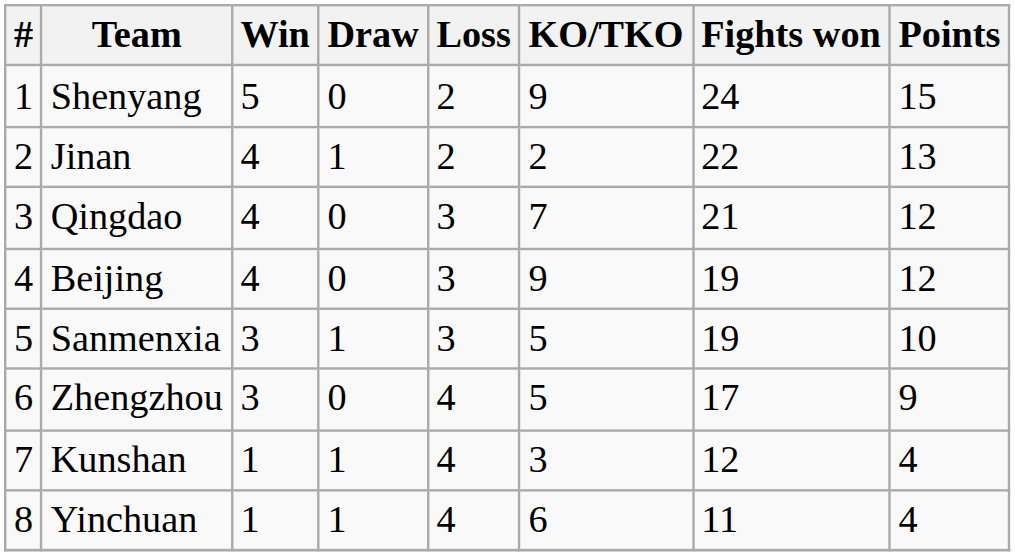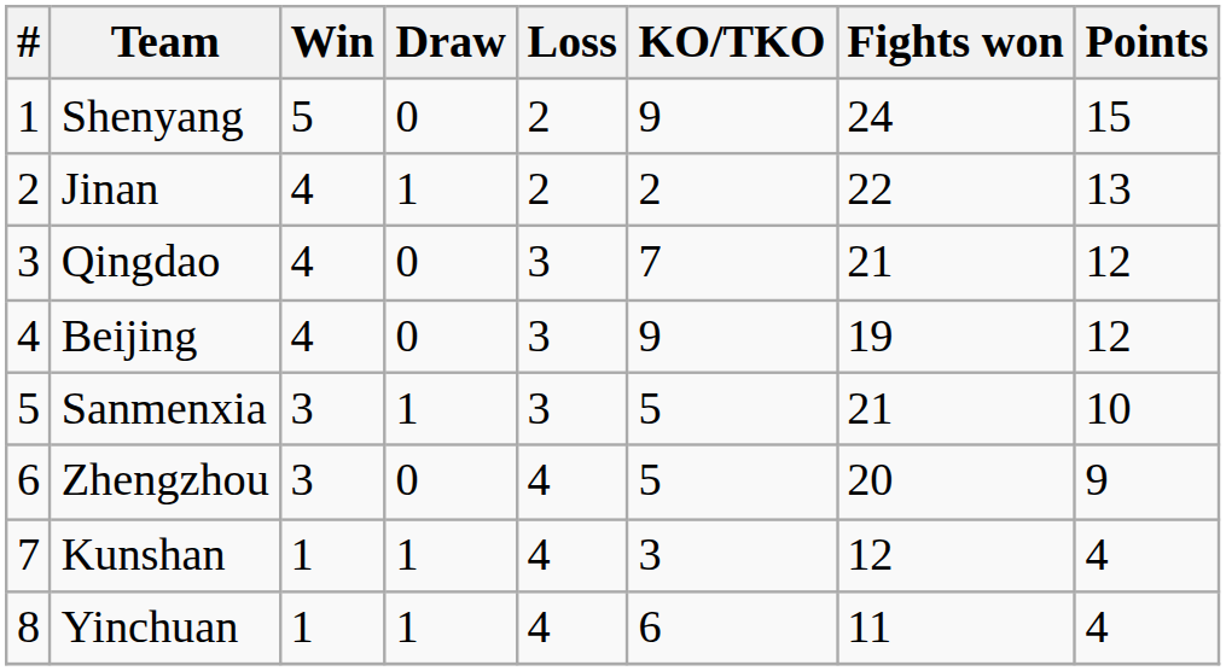Sanmenxia | Fights won: 19 -> 21
Zhengzhou | Fights won: 17 -> 20
